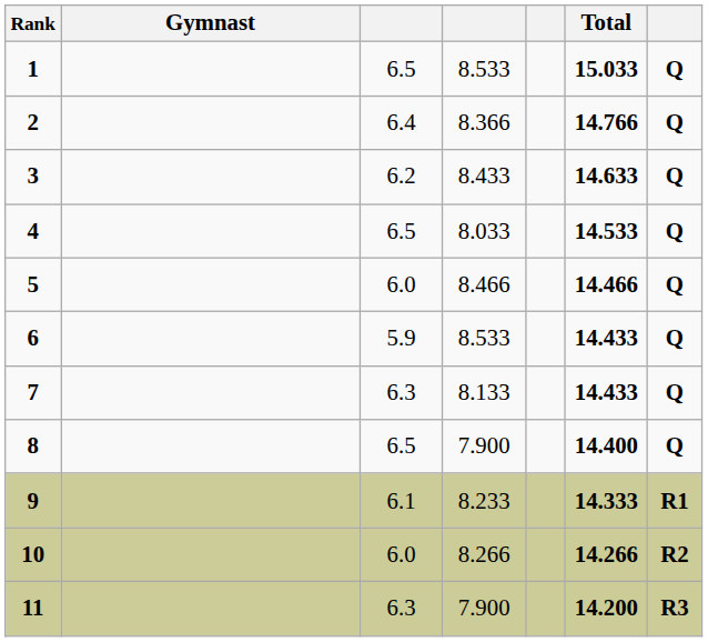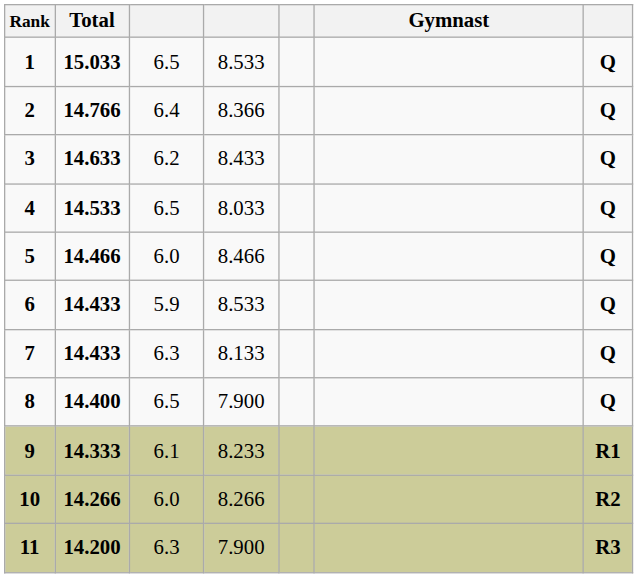columns swapped: Gymnast <-> Total
